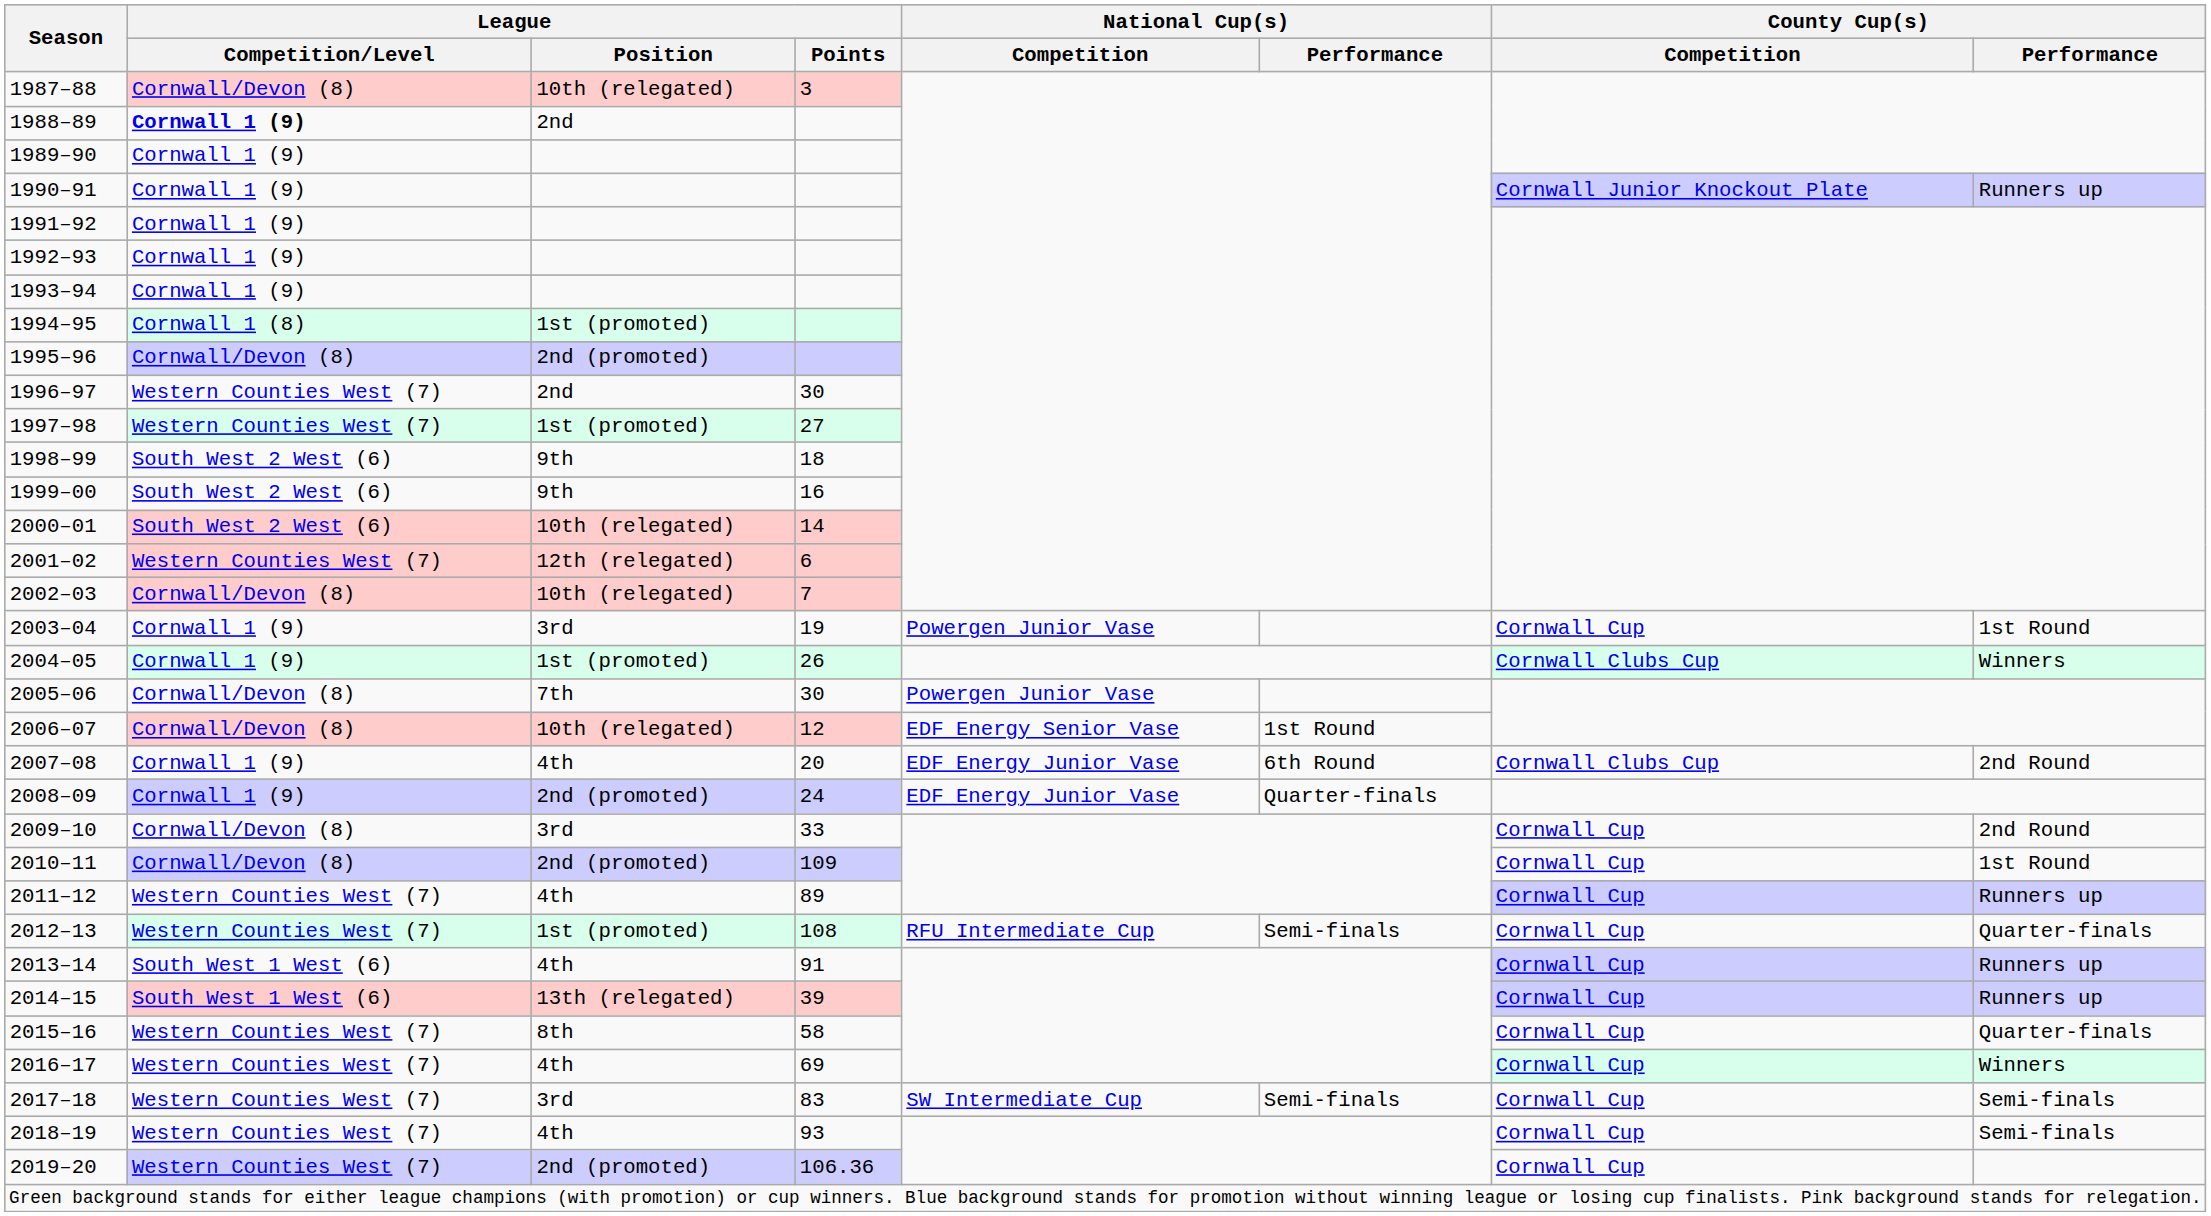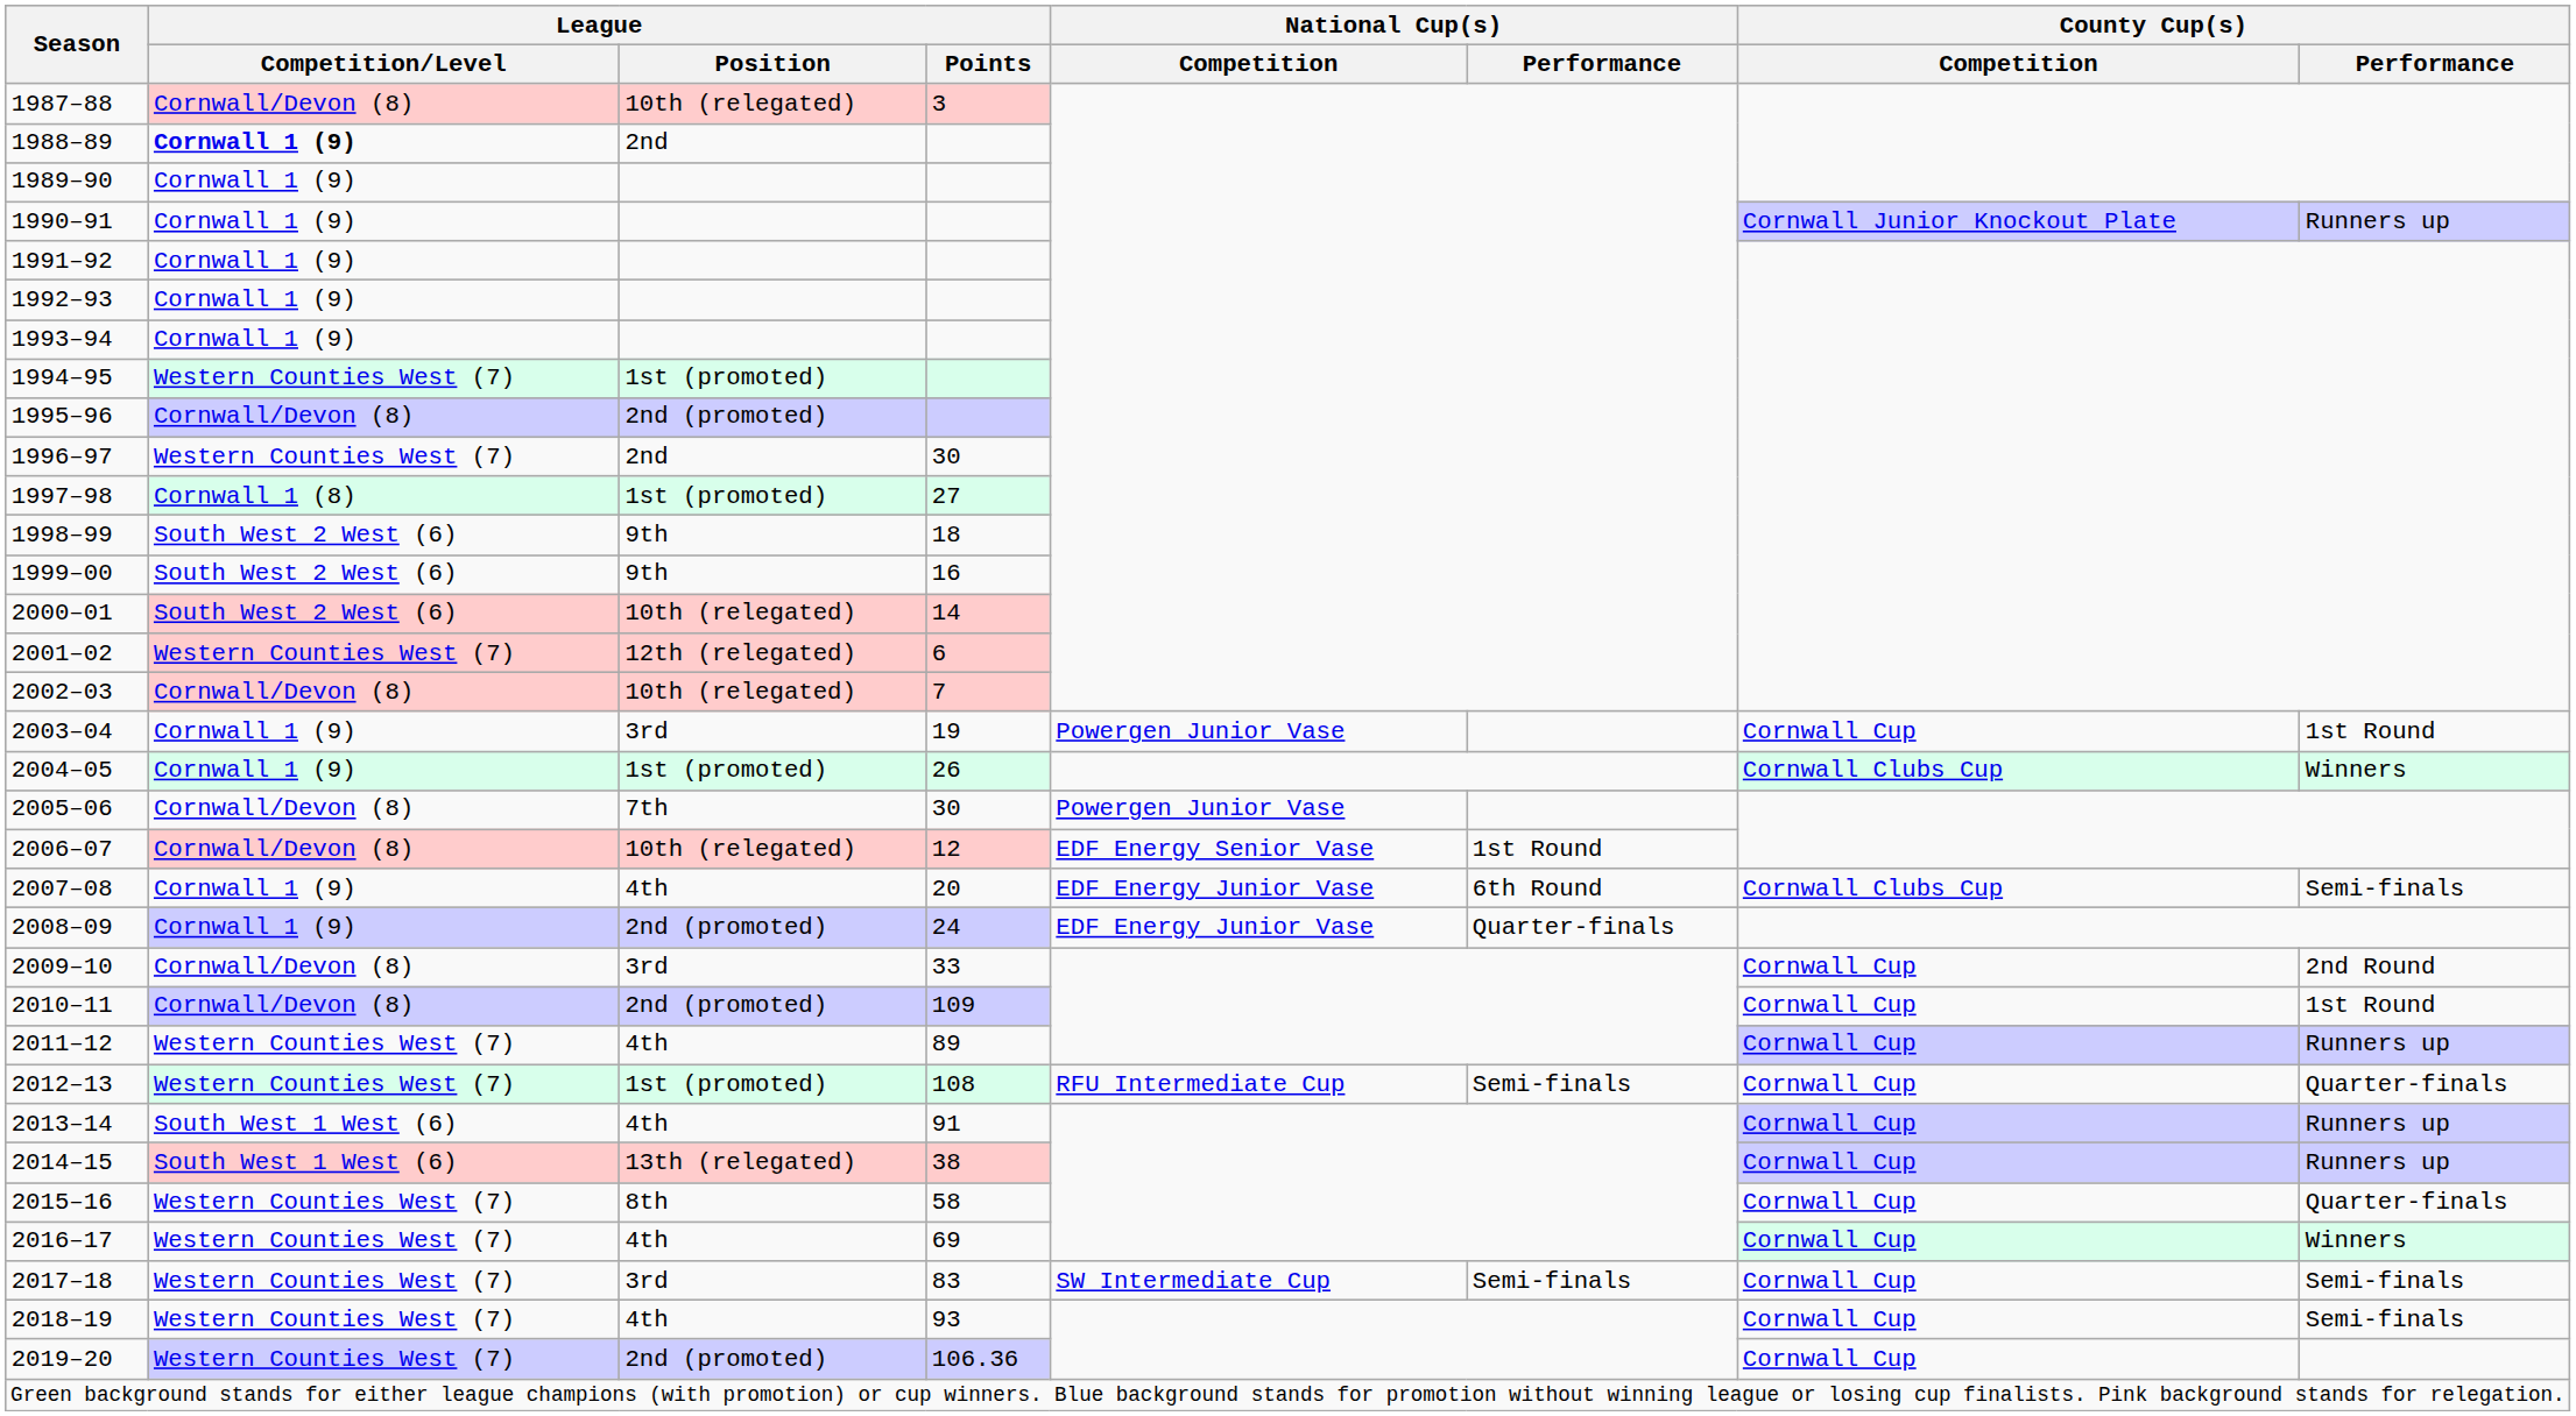1994–95 | League / Competition/Level: Cornwall 1 (8) -> Western Counties West (7)
1997–98 | League / Competition/Level: Western Counties West (7) -> Cornwall 1 (8)
2007–08 | County Cup(s) / Performance: 2nd Round -> Semi-finals
2014–15 | League / Points: 39 -> 38
